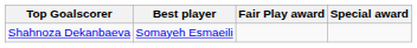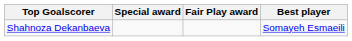columns swapped: Best player <-> Special award
